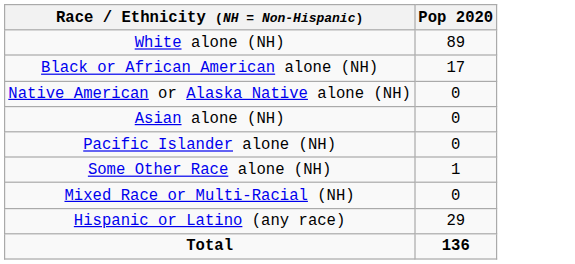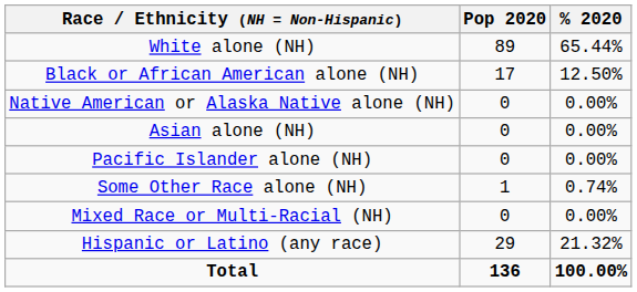+ column: % 2020 | 65.44% | 12.50% | 0.00% | 0.00% | 0.00% | 0.74% | 0.00% | 21.32% | 100.00%
